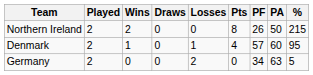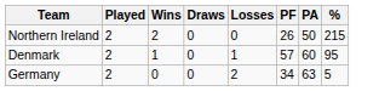- column: Pts | 8 | 4 | 0
